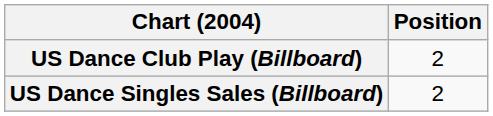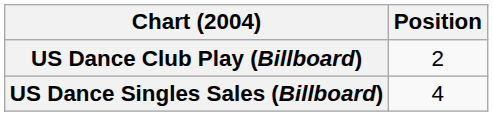US Dance Singles Sales (Billboard) | Position: 2 -> 4
